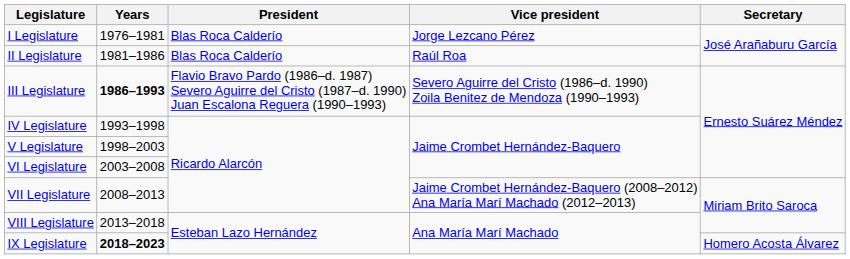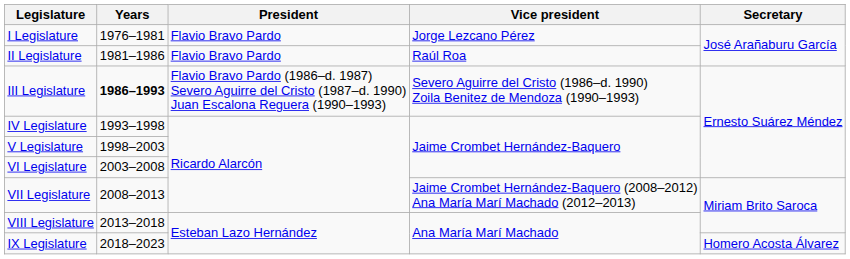I Legislature | President: Blas Roca Calderío -> Flavio Bravo Pardo
II Legislature | President: Blas Roca Calderío -> Flavio Bravo Pardo
IX Legislature | Years: bold -> normal
